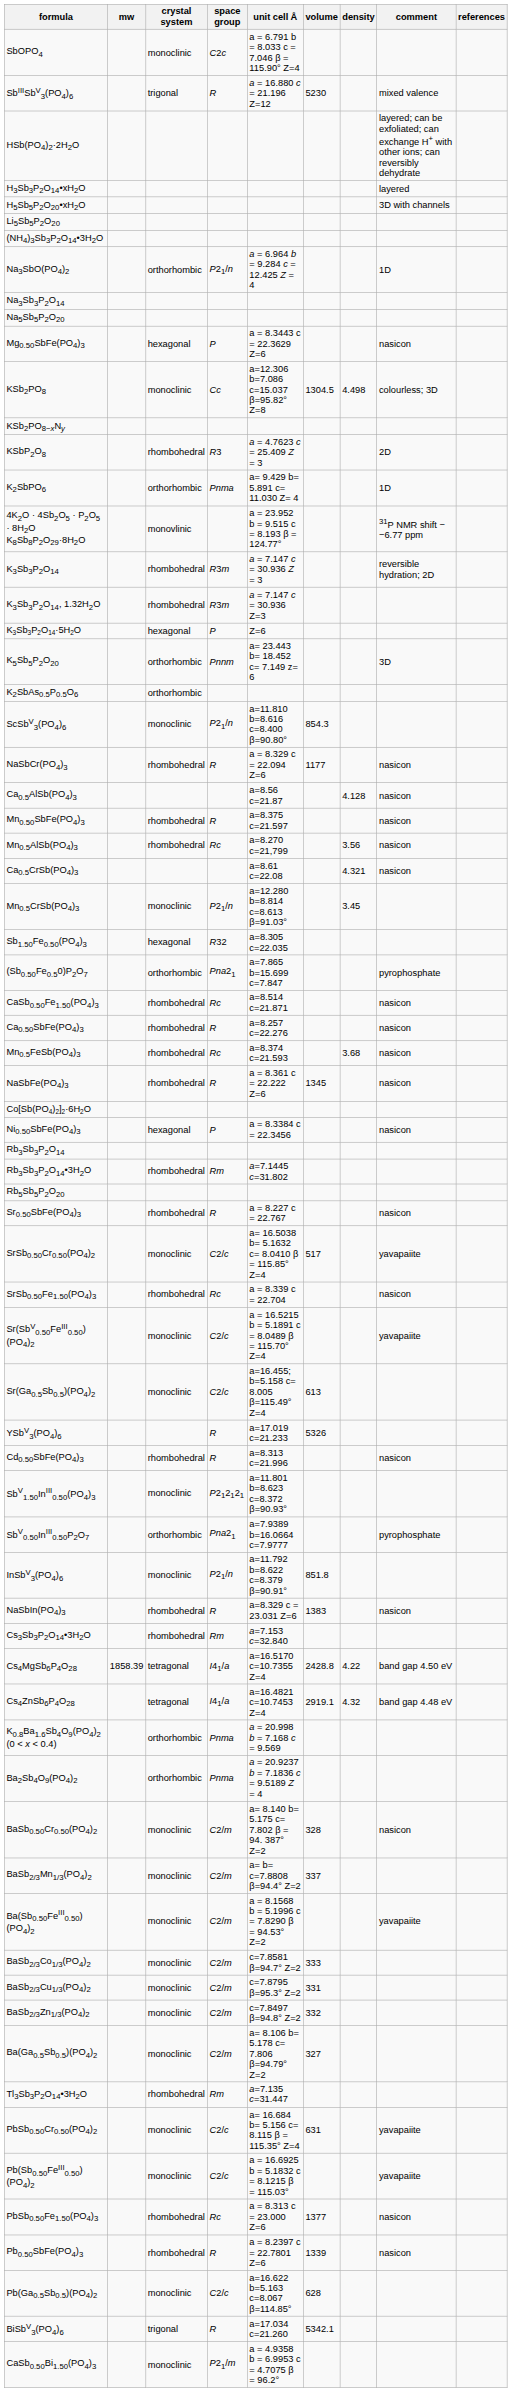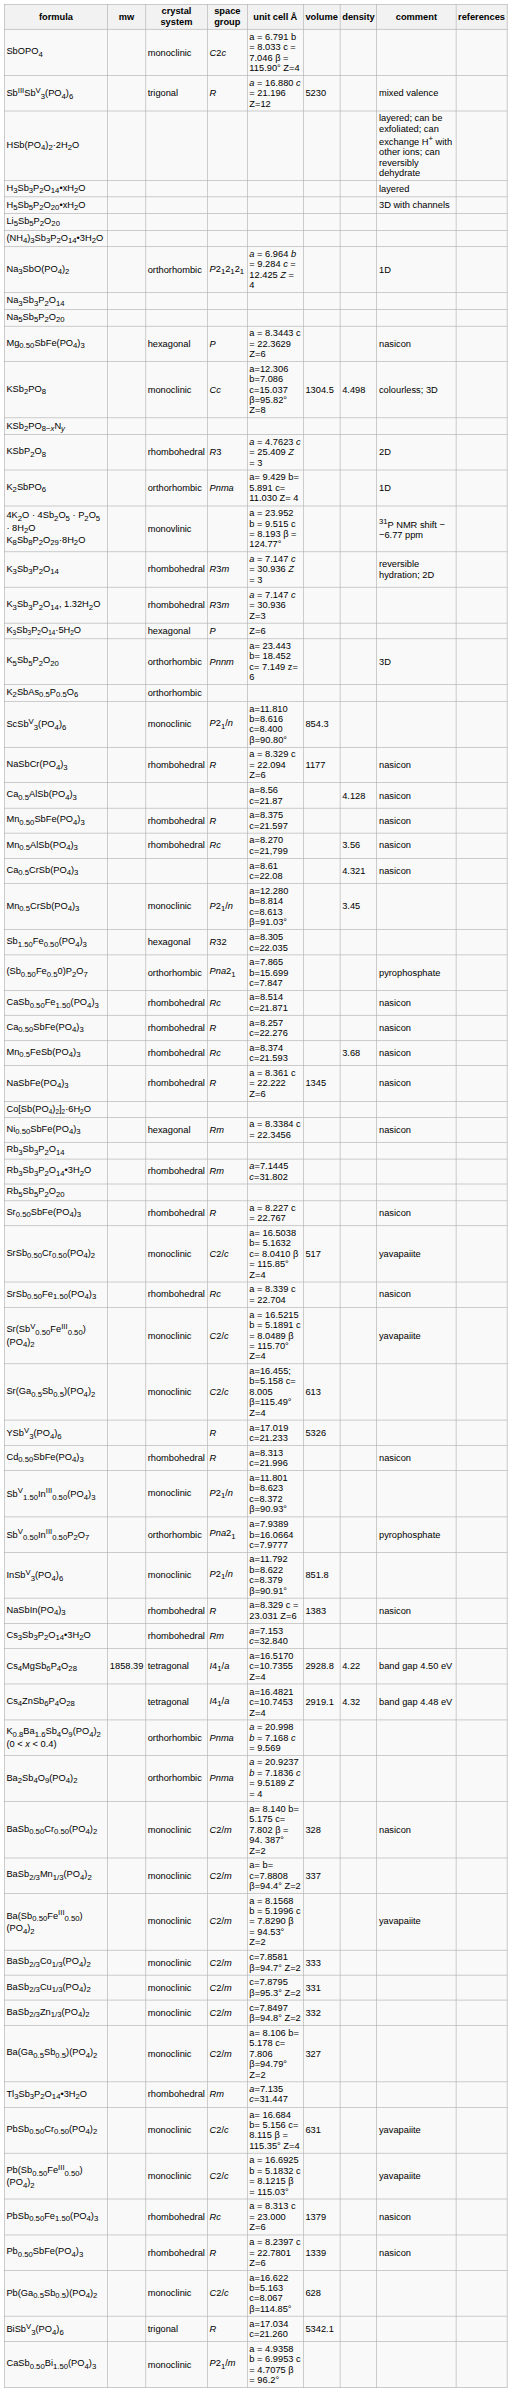Na3SbO(PO4)2 | space group: P21/n -> P212121
Ni0.50SbFe(PO4)3 | space group: P -> Rm
SbV1.50InIII0.50(PO4)3 | space group: P212121 -> P21/n
Cs4MgSb6P4O28 | volume: 2428.8 -> 2928.8
PbSb0.50Fe1.50(PO4)3 | volume: 1377 -> 1379
